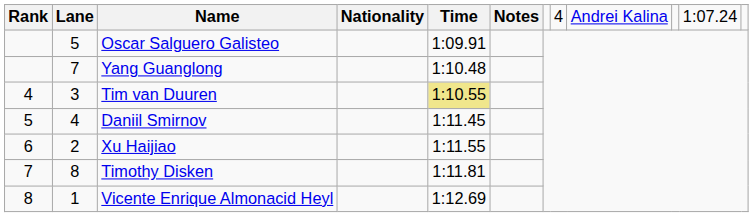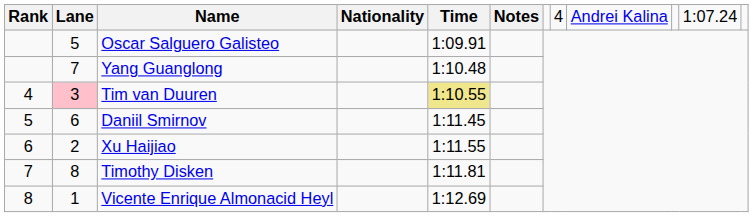Tim van Duuren | column 2: no background -> pink background
Daniil Smirnov | column 2: 4 -> 6
